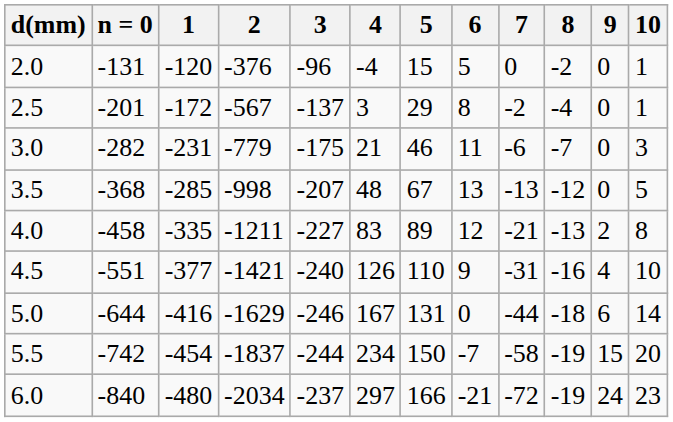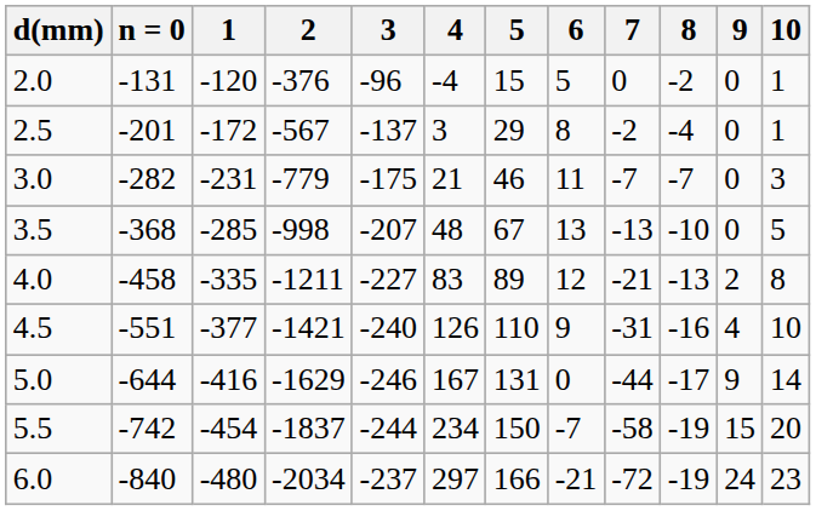3.0 | 7: -6 -> -7
3.5 | 8: -12 -> -10
5.0 | 8: -18 -> -17
5.0 | 9: 6 -> 9
